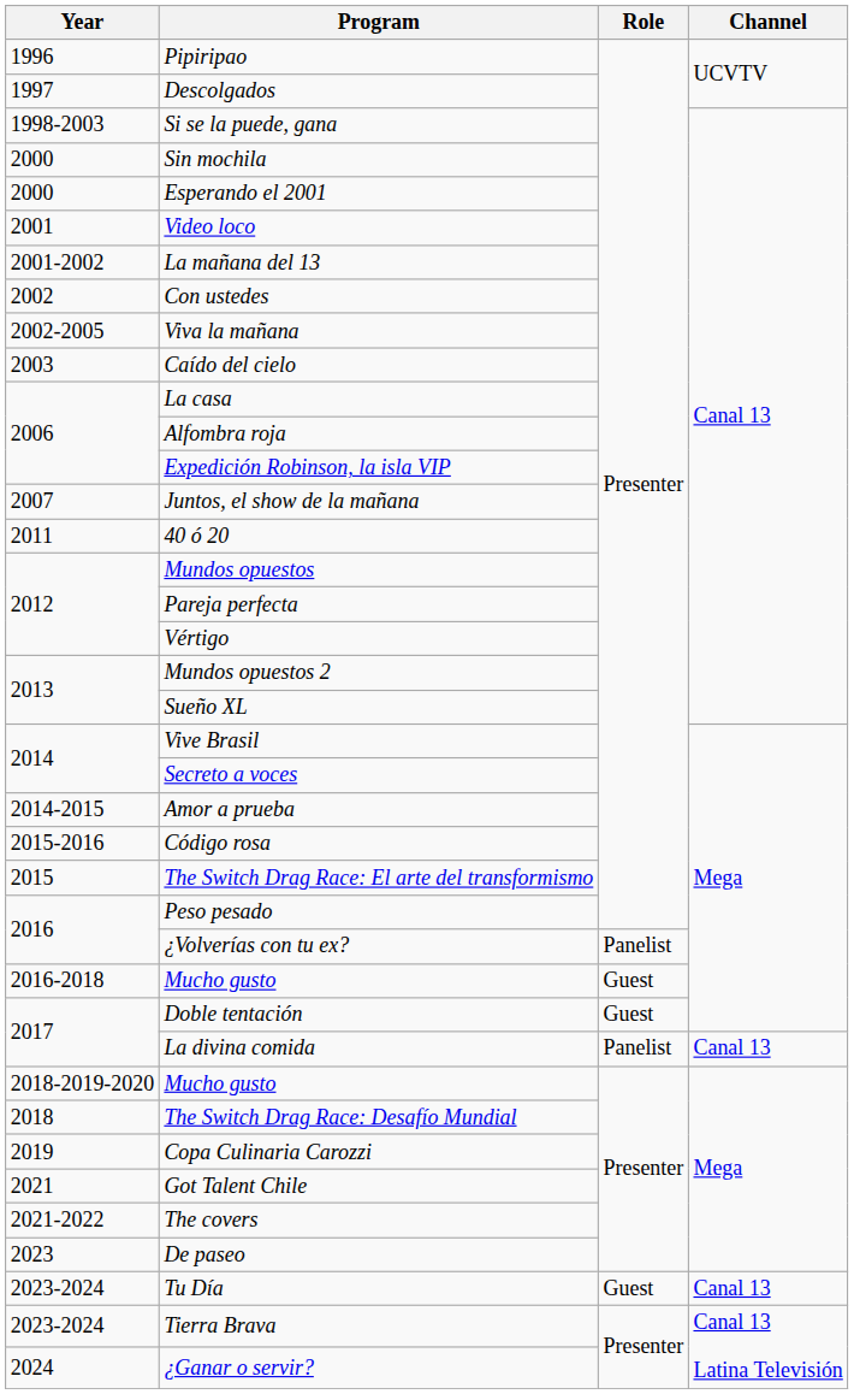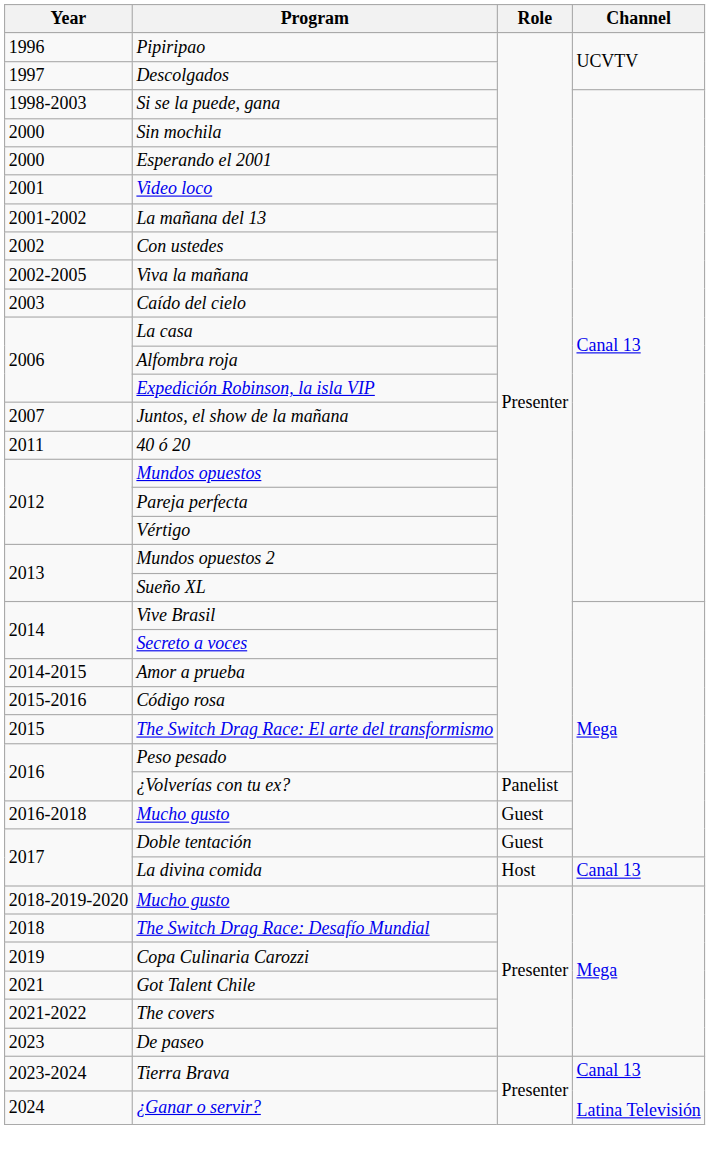La divina comida | Role: Panelist -> Host
- row: 2023-2024 | Tu Día | Guest | Canal 13
